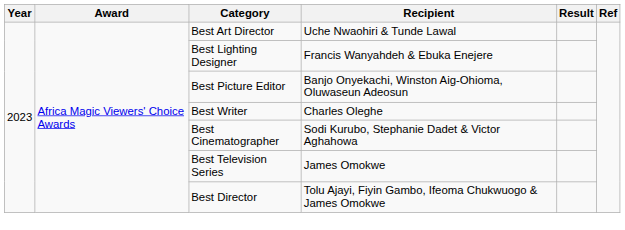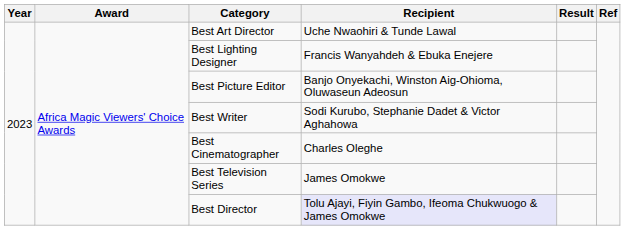Best Writer | Recipient: Charles Oleghe -> Sodi Kurubo, Stephanie Dadet & Victor Aghahowa
Best Cinematographer | Recipient: Sodi Kurubo, Stephanie Dadet & Victor Aghahowa -> Charles Oleghe
Best Director | Recipient: no background -> lavender background
